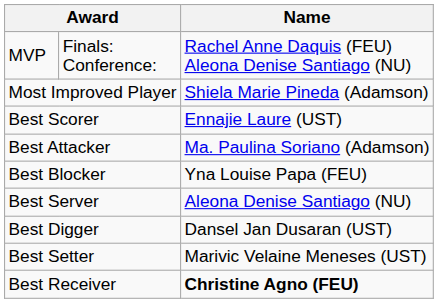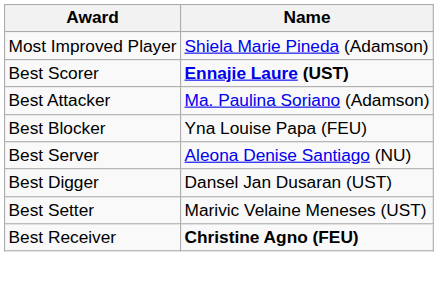- row: MVP | Finals: Conference: | Rachel Anne Daquis (FEU) Aleona Denise Santiago (NU)
Best Scorer | Name: normal -> bold
